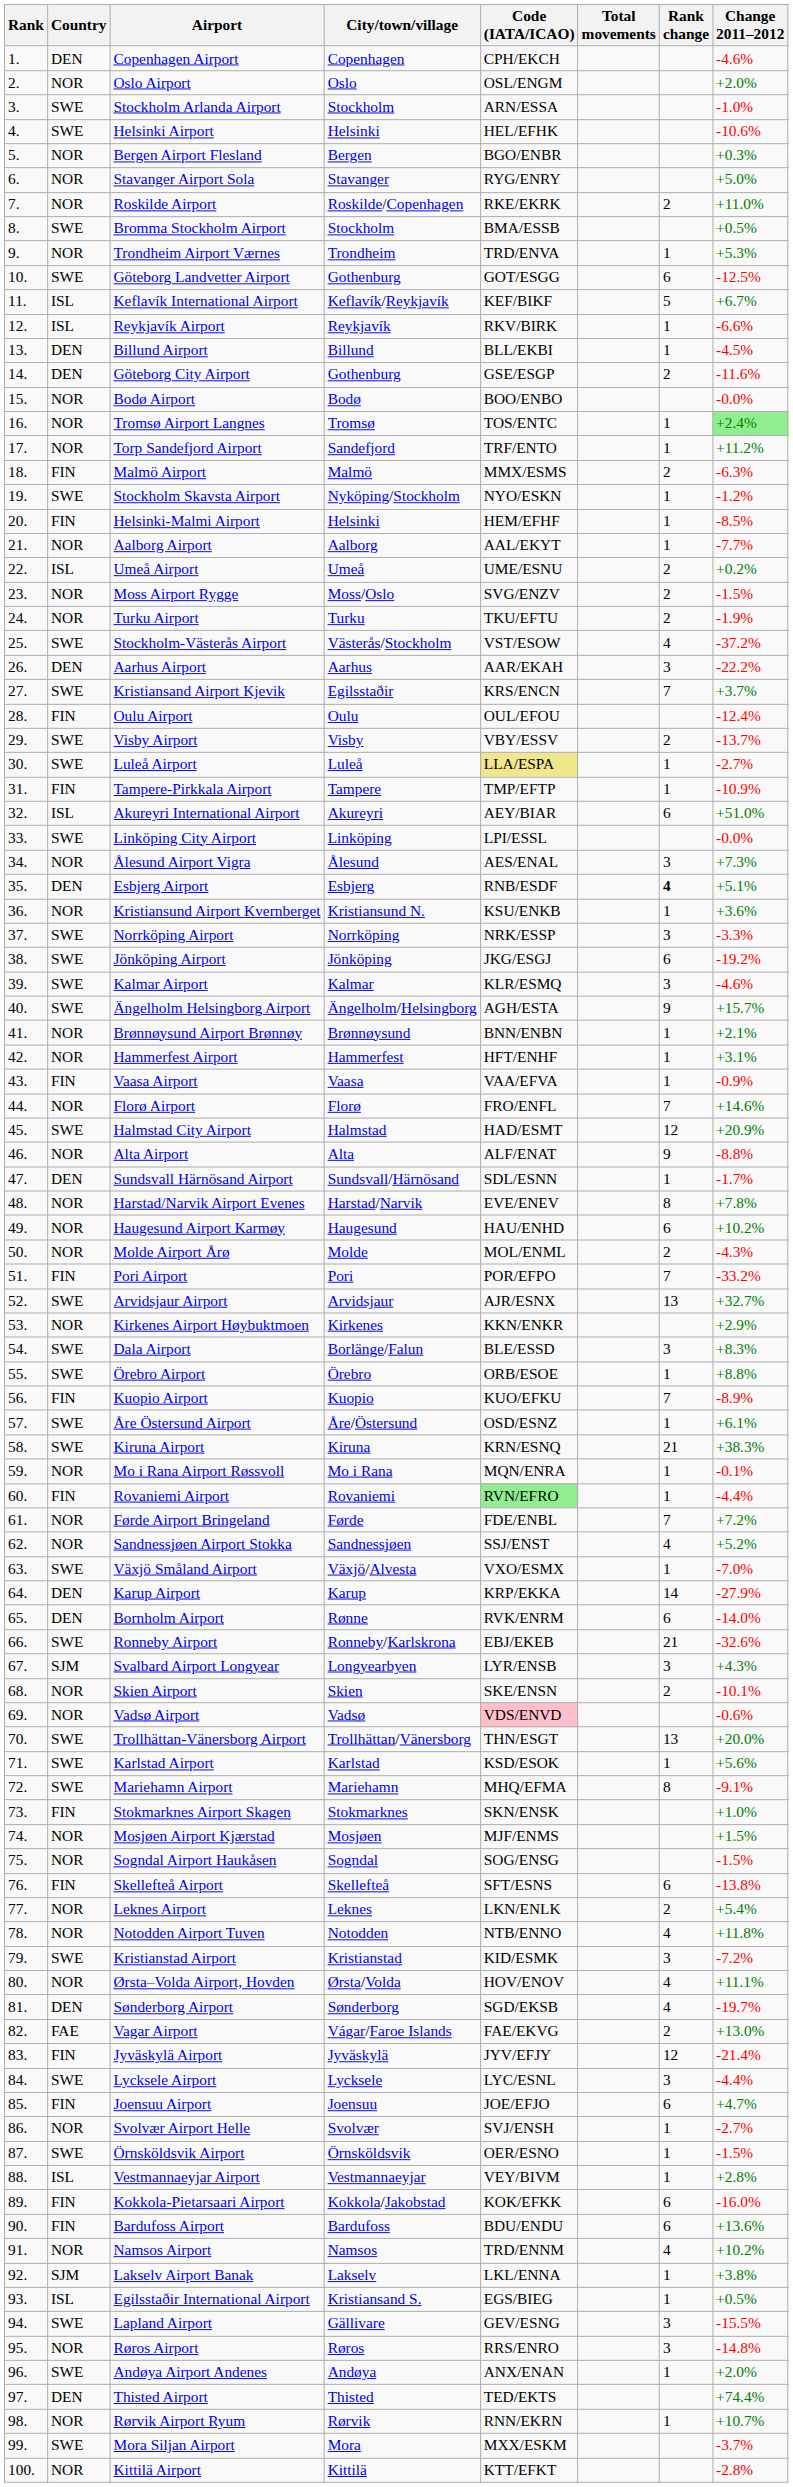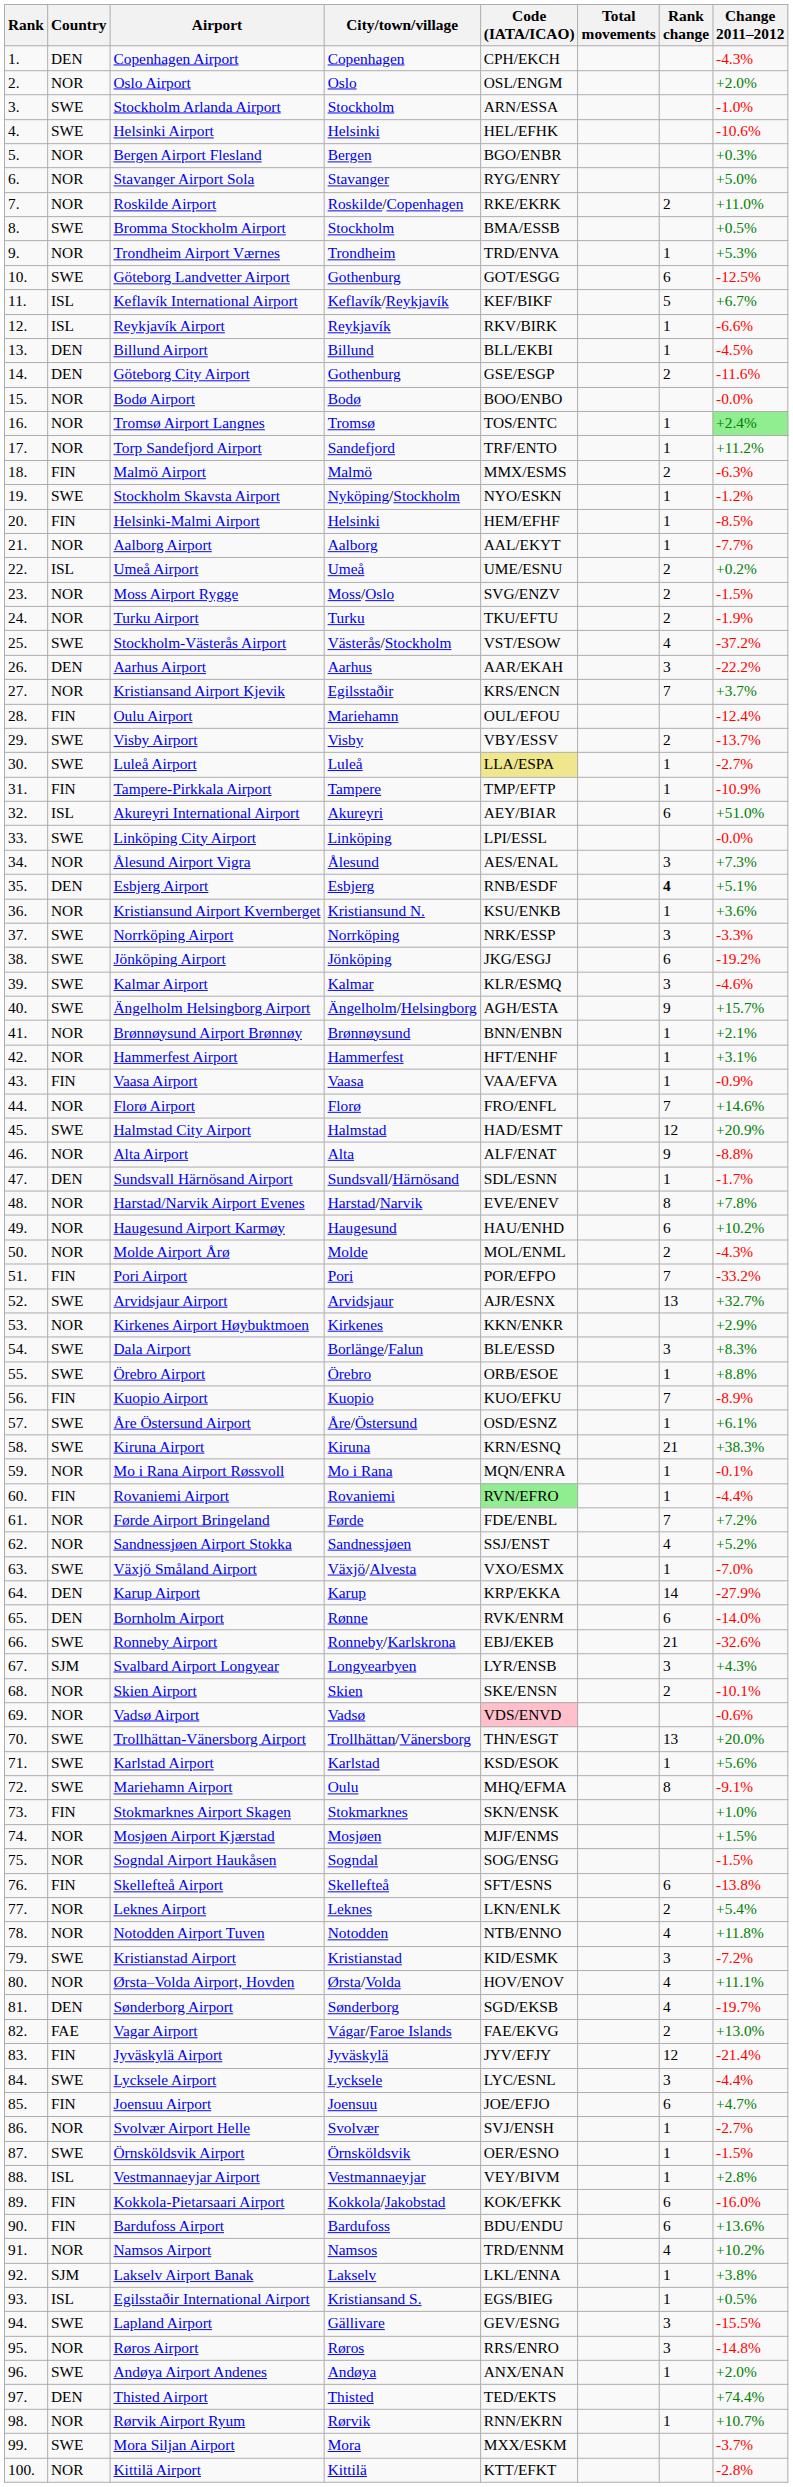Copenhagen Airport | Change 2011–2012: -4.6% -> -4.3%
Kristiansand Airport Kjevik | Country: SWE -> NOR
Oulu Airport | City/town/village: Oulu -> Mariehamn
Mariehamn Airport | City/town/village: Mariehamn -> Oulu
